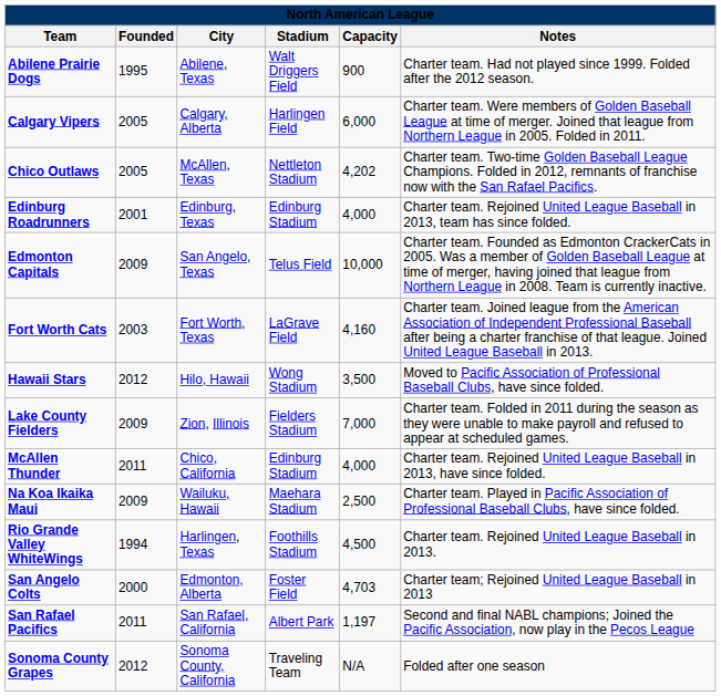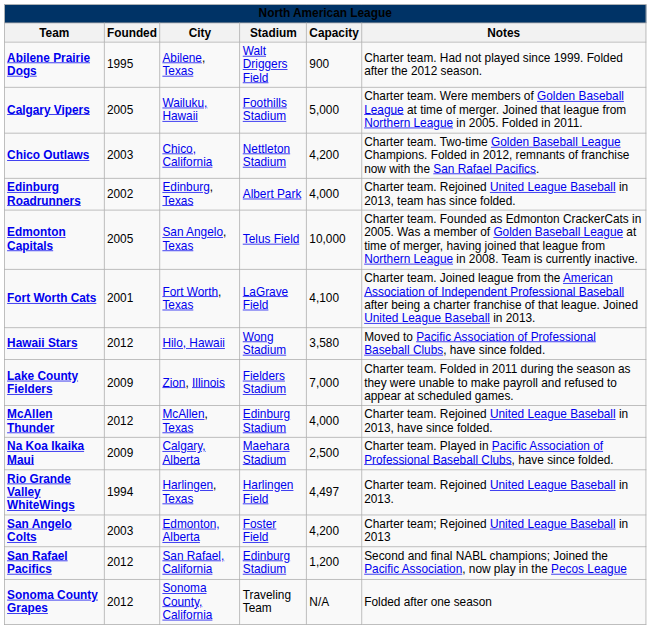Calgary Vipers | City: Calgary, Alberta -> Wailuku, Hawaii
Calgary Vipers | Stadium: Harlingen Field -> Foothills Stadium
Calgary Vipers | Capacity: 6,000 -> 5,000
Chico Outlaws | Founded: 2005 -> 2003
Chico Outlaws | City: McAllen, Texas -> Chico, California
Chico Outlaws | Capacity: 4,202 -> 4,200
Edinburg Roadrunners | Founded: 2001 -> 2002
Edinburg Roadrunners | Stadium: Edinburg Stadium -> Albert Park
Edmonton Capitals | Founded: 2009 -> 2005
Fort Worth Cats | Founded: 2003 -> 2001
Fort Worth Cats | Capacity: 4,160 -> 4,100
Hawaii Stars | Capacity: 3,500 -> 3,580
McAllen Thunder | Founded: 2011 -> 2012
McAllen Thunder | City: Chico, California -> McAllen, Texas
Na Koa Ikaika Maui | City: Wailuku, Hawaii -> Calgary, Alberta
Rio Grande Valley WhiteWings | Stadium: Foothills Stadium -> Harlingen Field
Rio Grande Valley WhiteWings | Capacity: 4,500 -> 4,497
San Angelo Colts | Founded: 2000 -> 2003
San Angelo Colts | Capacity: 4,703 -> 4,200
San Rafael Pacifics | Founded: 2011 -> 2012
San Rafael Pacifics | Stadium: Albert Park -> Edinburg Stadium
San Rafael Pacifics | Capacity: 1,197 -> 1,200
